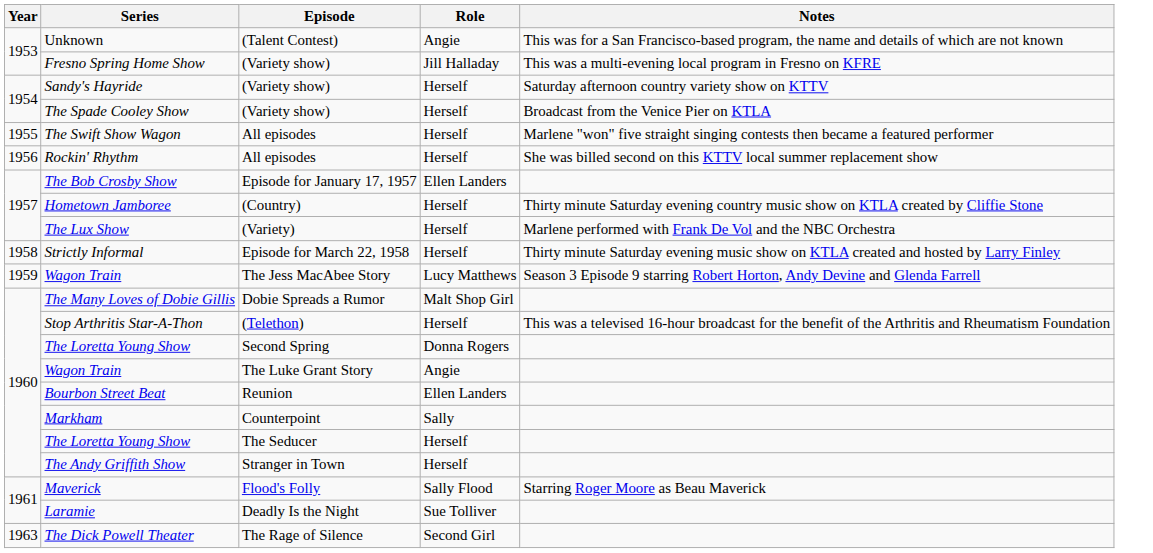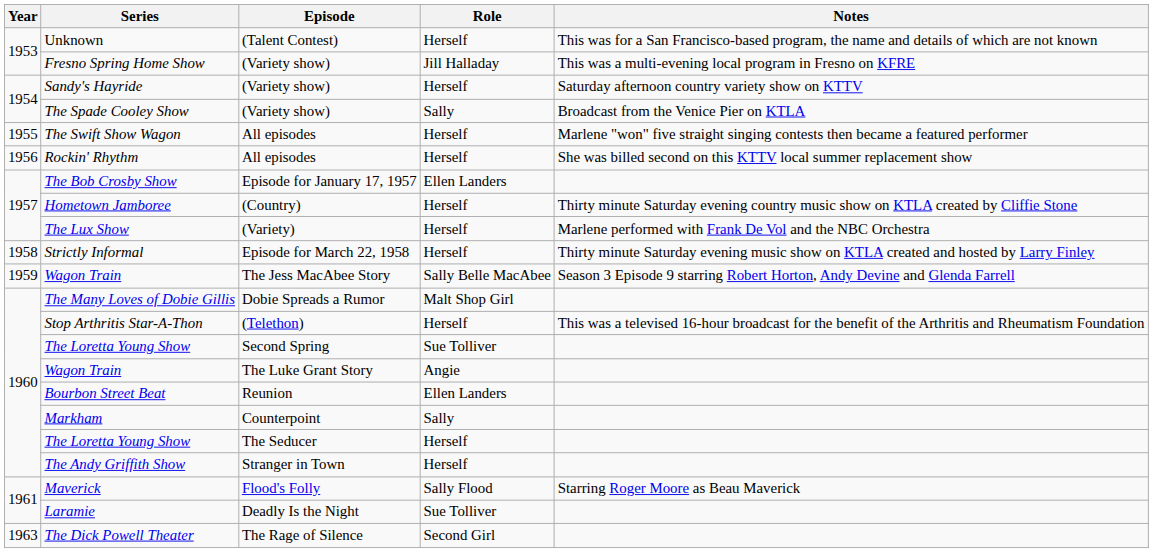Unknown | Role: Angie -> Herself
The Spade Cooley Show | Role: Herself -> Sally
Wagon Train / The Jess MacAbee Story | Role: Lucy Matthews -> Sally Belle MacAbee
The Loretta Young Show / Second Spring | Role: Donna Rogers -> Sue Tolliver
